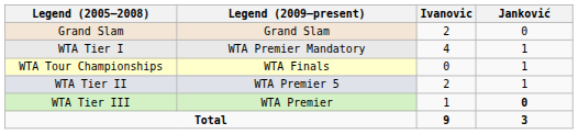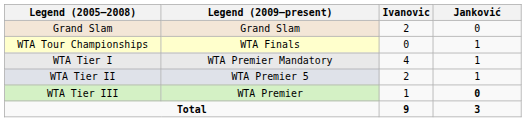rows swapped: WTA Tour Championships <-> WTA Tier I
